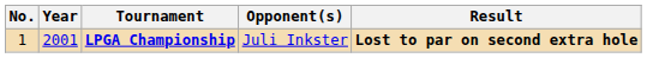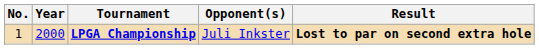LPGA Championship | Year: 2001 -> 2000
